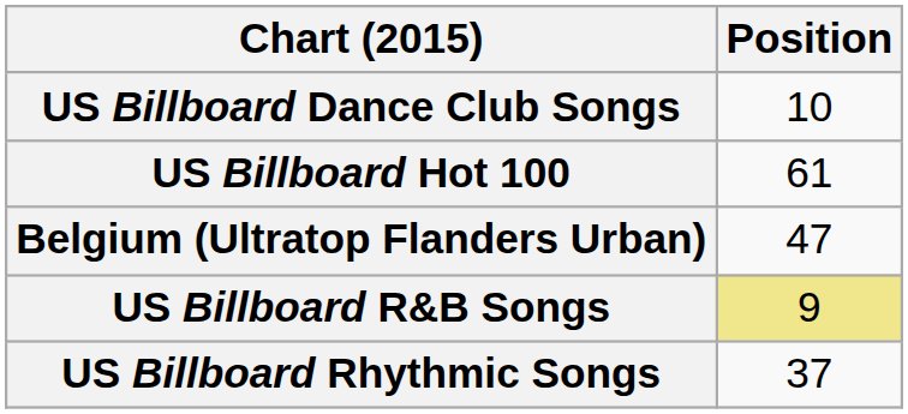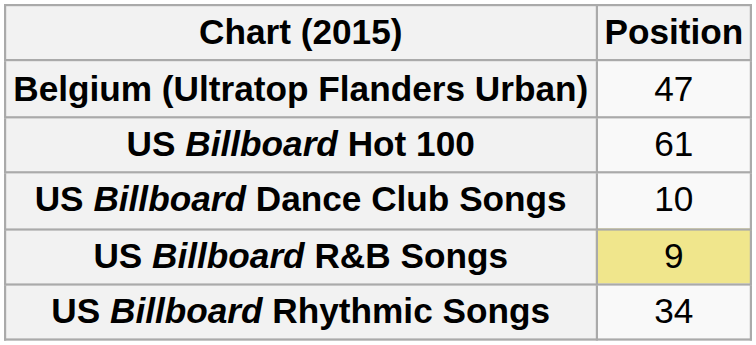rows swapped: Belgium (Ultratop Flanders Urban) <-> US Billboard Dance Club Songs
US Billboard Rhythmic Songs | Position: 37 -> 34
